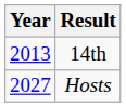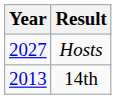rows swapped: 14th <-> Hosts
